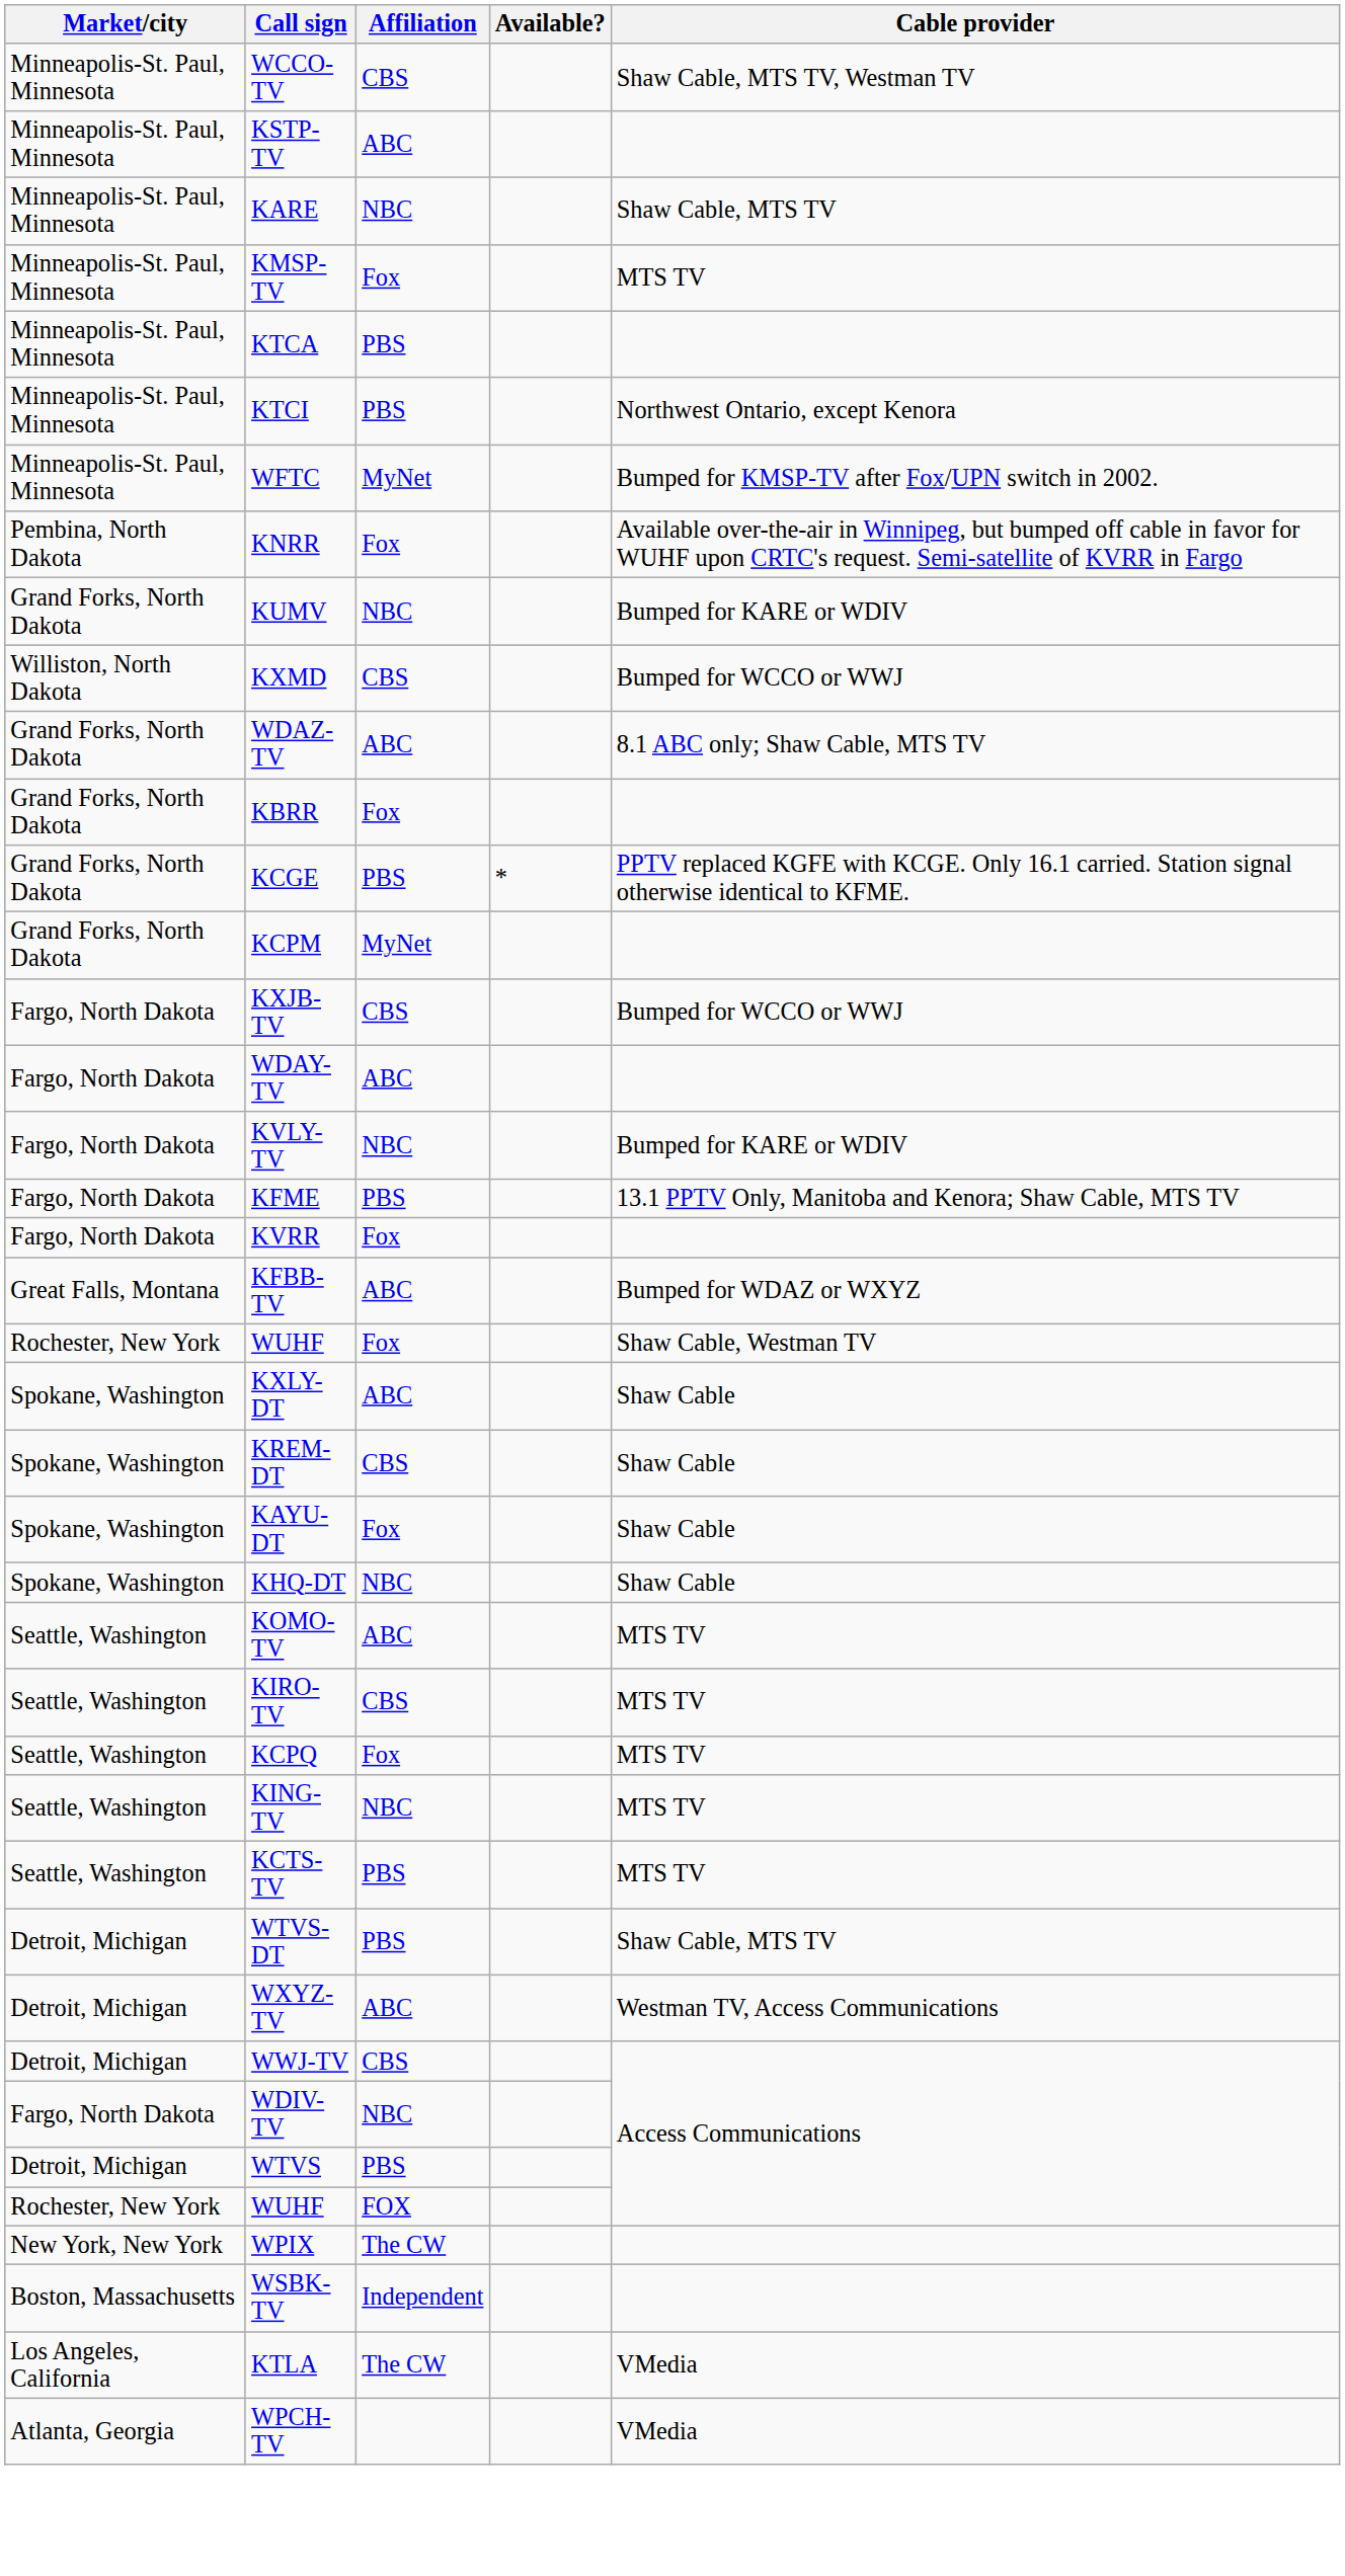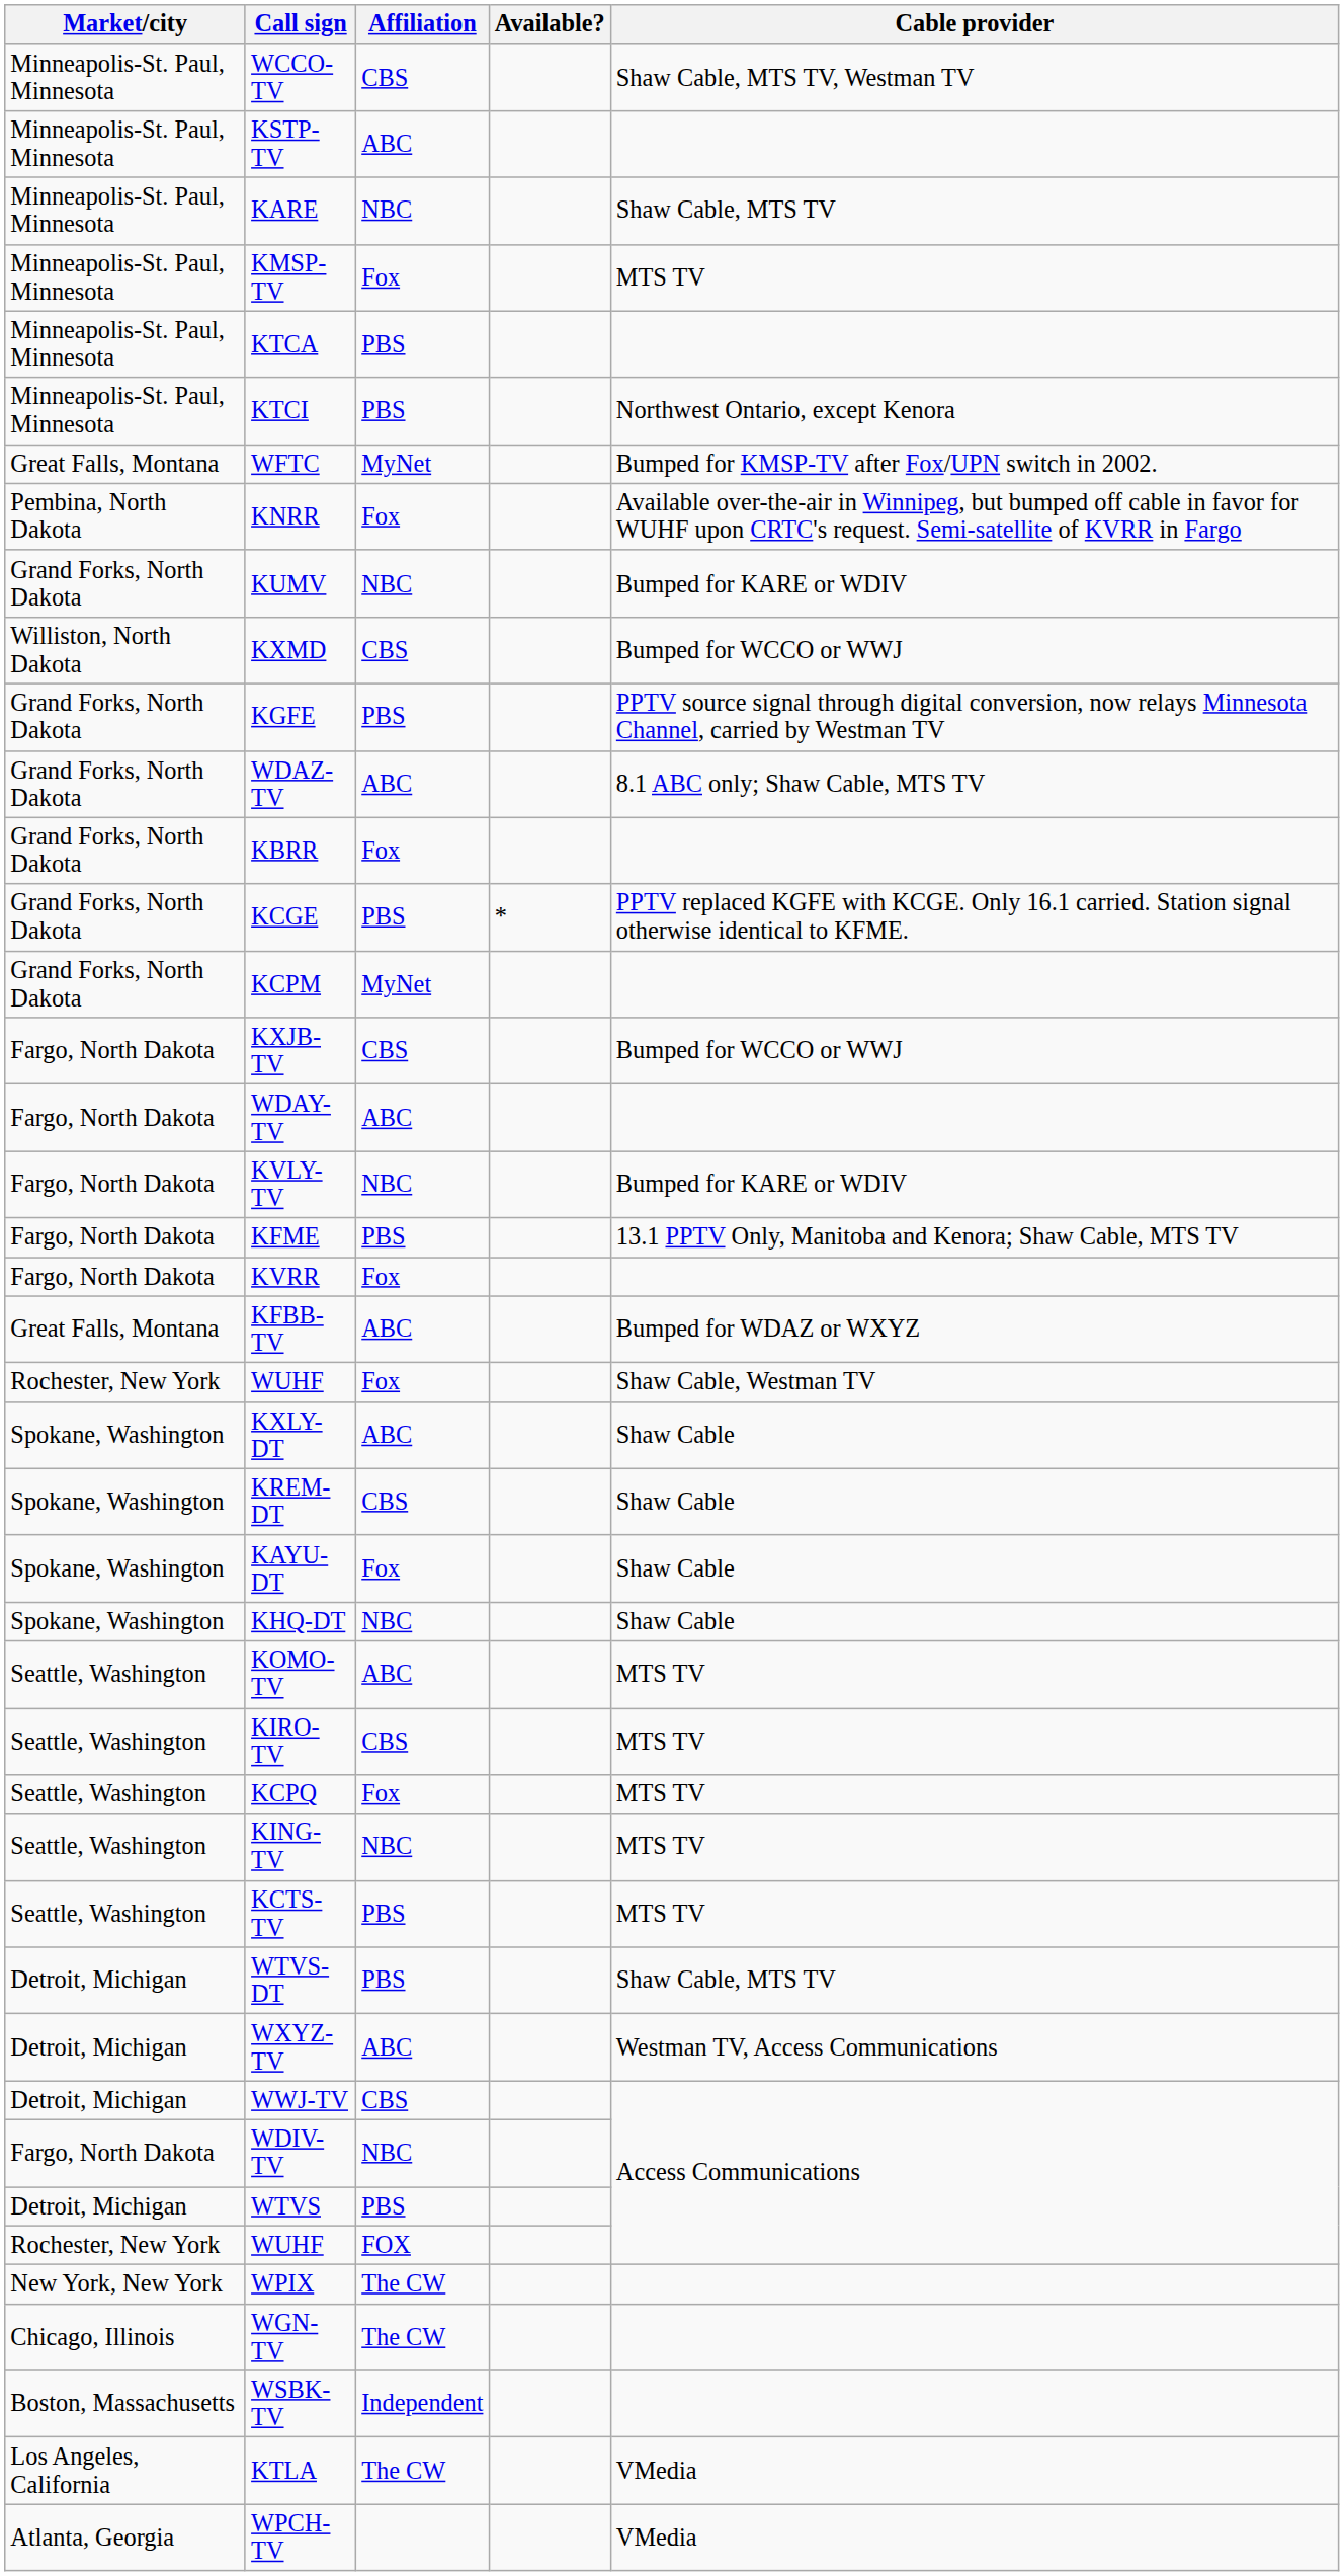WFTC | Market/city: Minneapolis-St. Paul, Minnesota -> Great Falls, Montana
+ row: Grand Forks, North Dakota | KGFE | PBS | PPTV source signal through digital conversion, now relays Minnesota Channel, carried by Westman TV
+ row: Chicago, Illinois | WGN-TV | The CW
